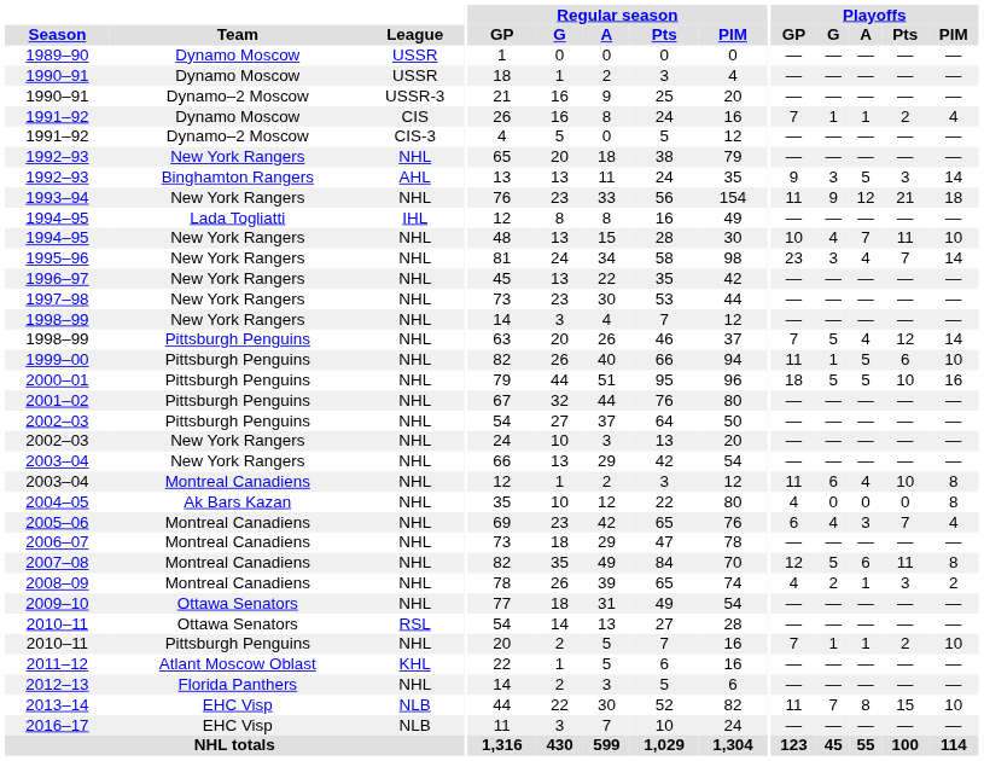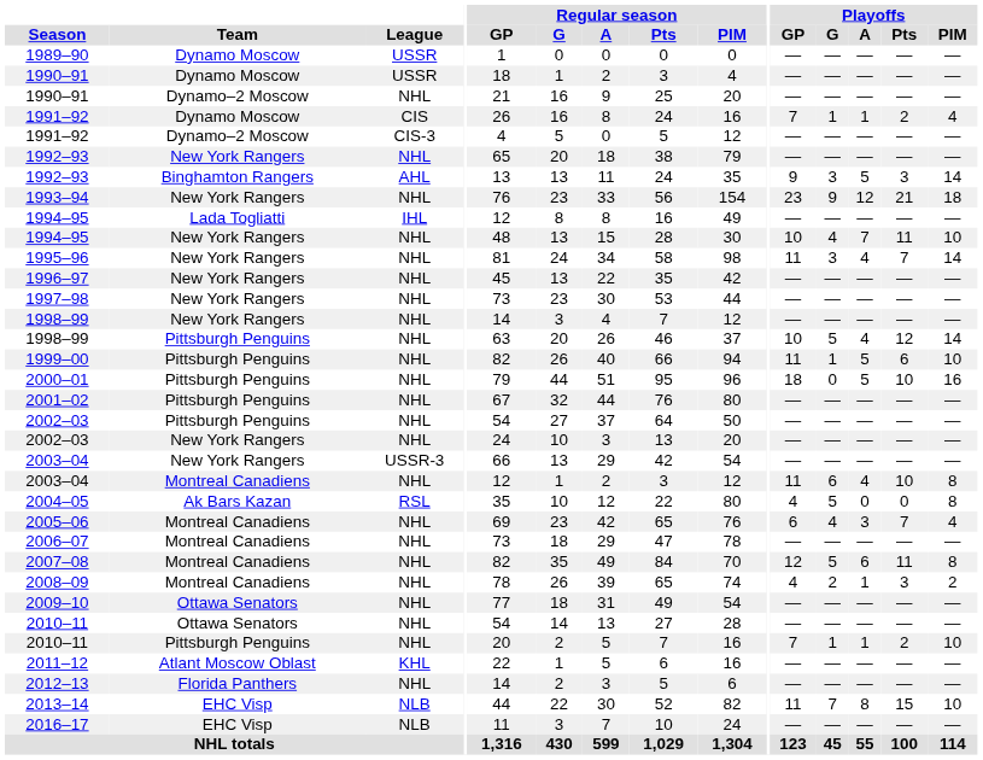1990–91 / Dynamo–2 Moscow | League: USSR-3 -> NHL
1993–94 | Playoffs / GP: 11 -> 23
1995–96 | Playoffs / GP: 23 -> 11
1998–99 / Pittsburgh Penguins | Playoffs / GP: 7 -> 10
2000–01 | Playoffs / G: 5 -> 0
2003–04 / New York Rangers | League: NHL -> USSR-3
2004–05 | League: NHL -> RSL
2004–05 | Playoffs / G: 0 -> 5
2010–11 / Ottawa Senators | League: RSL -> NHL
